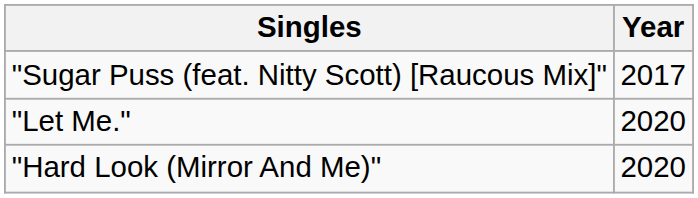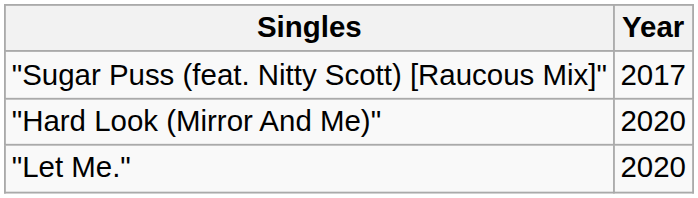rows swapped: "Let Me." <-> "Hard Look (Mirror And Me)"
